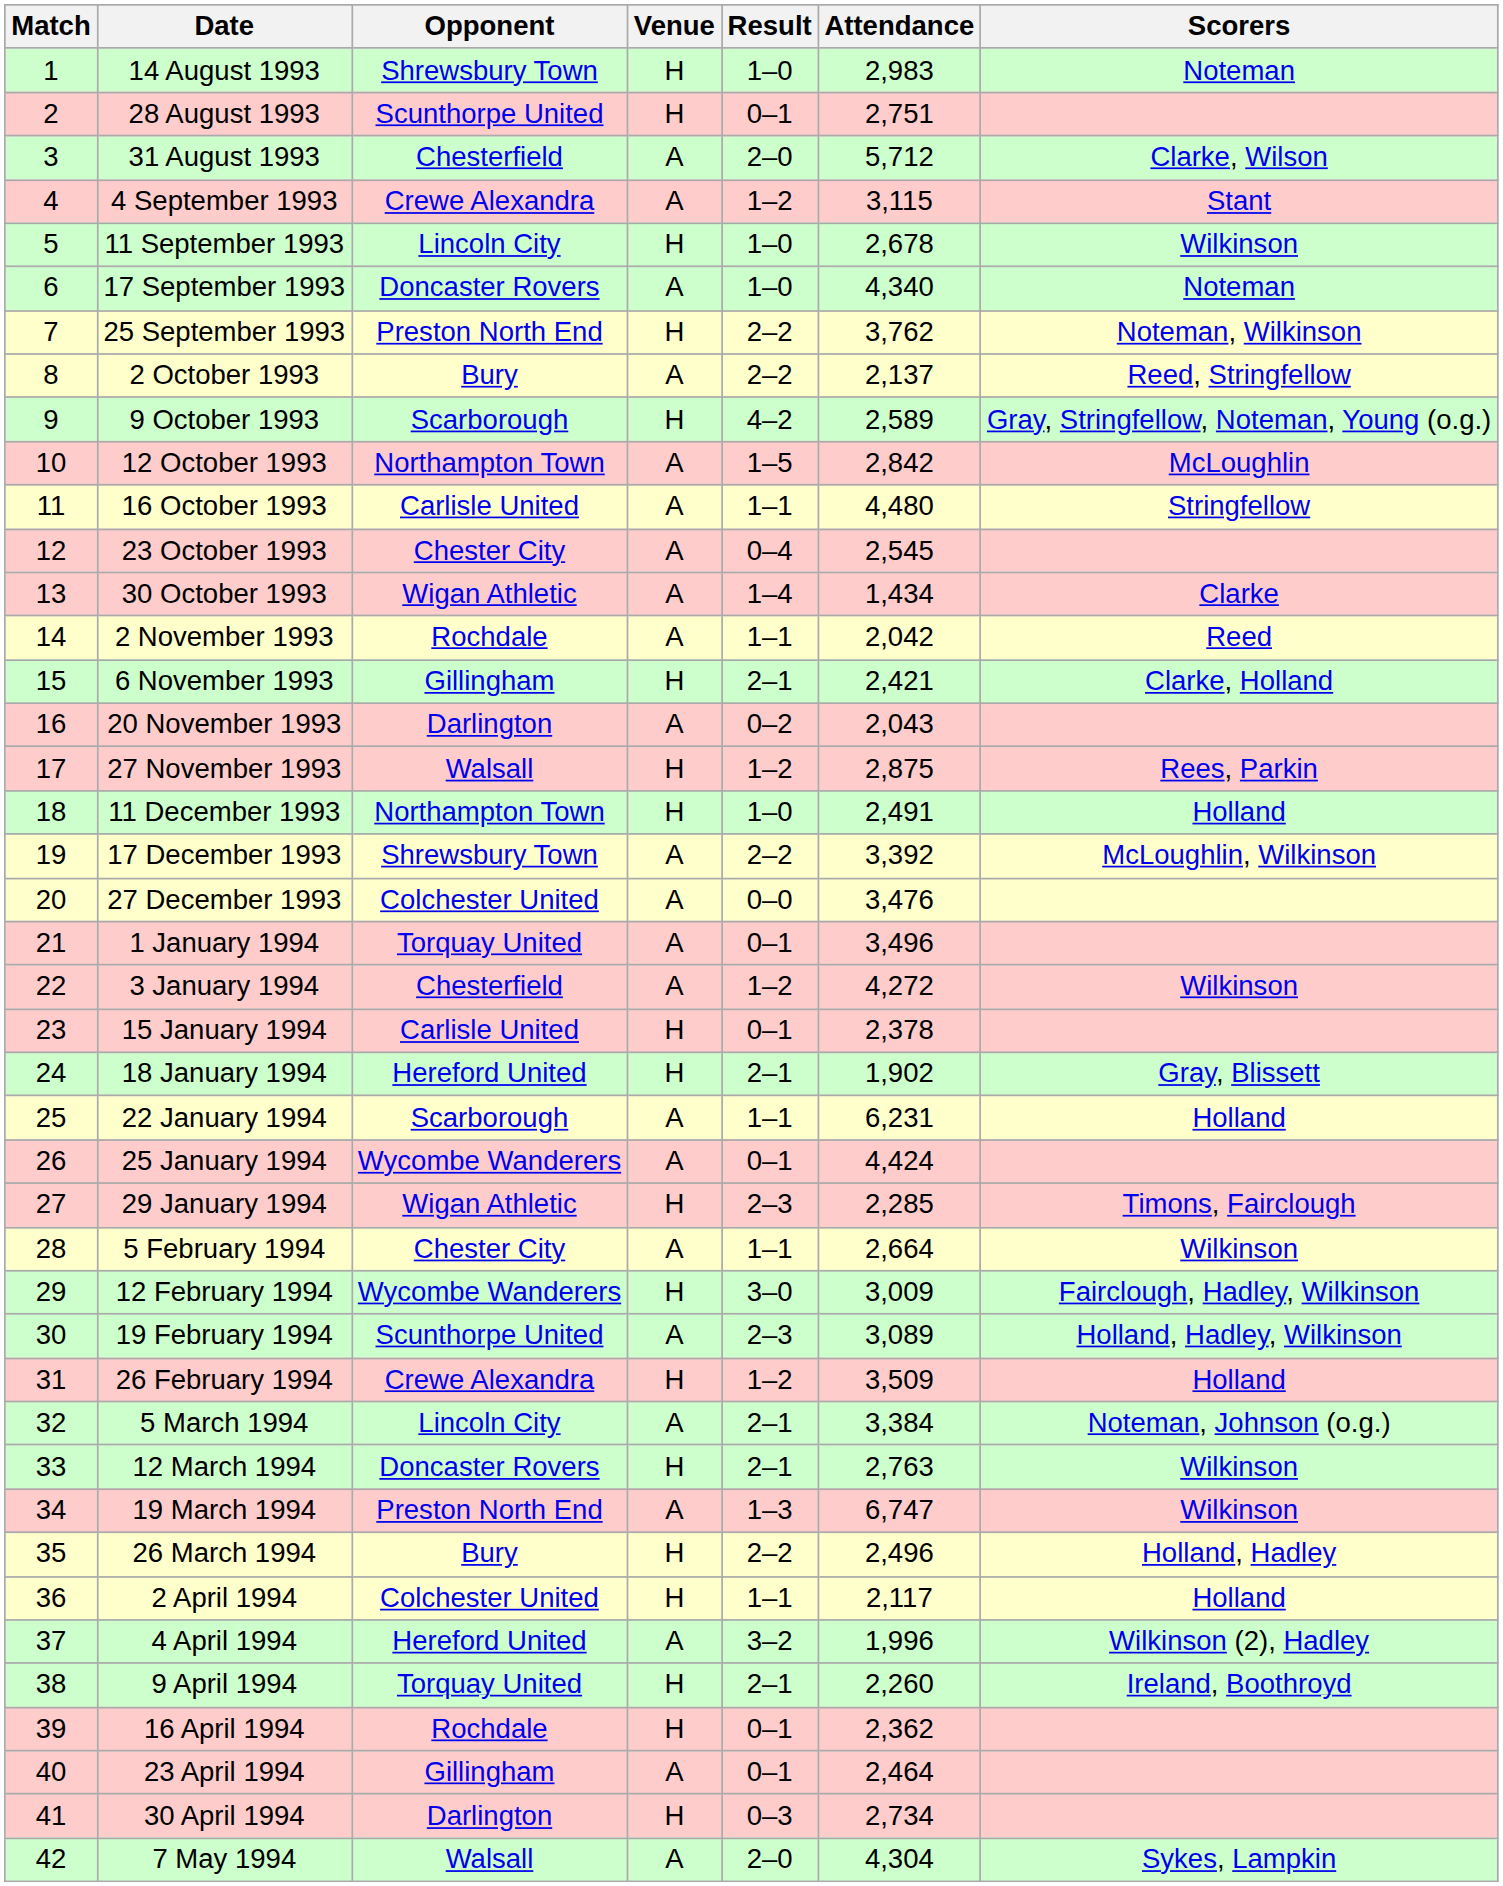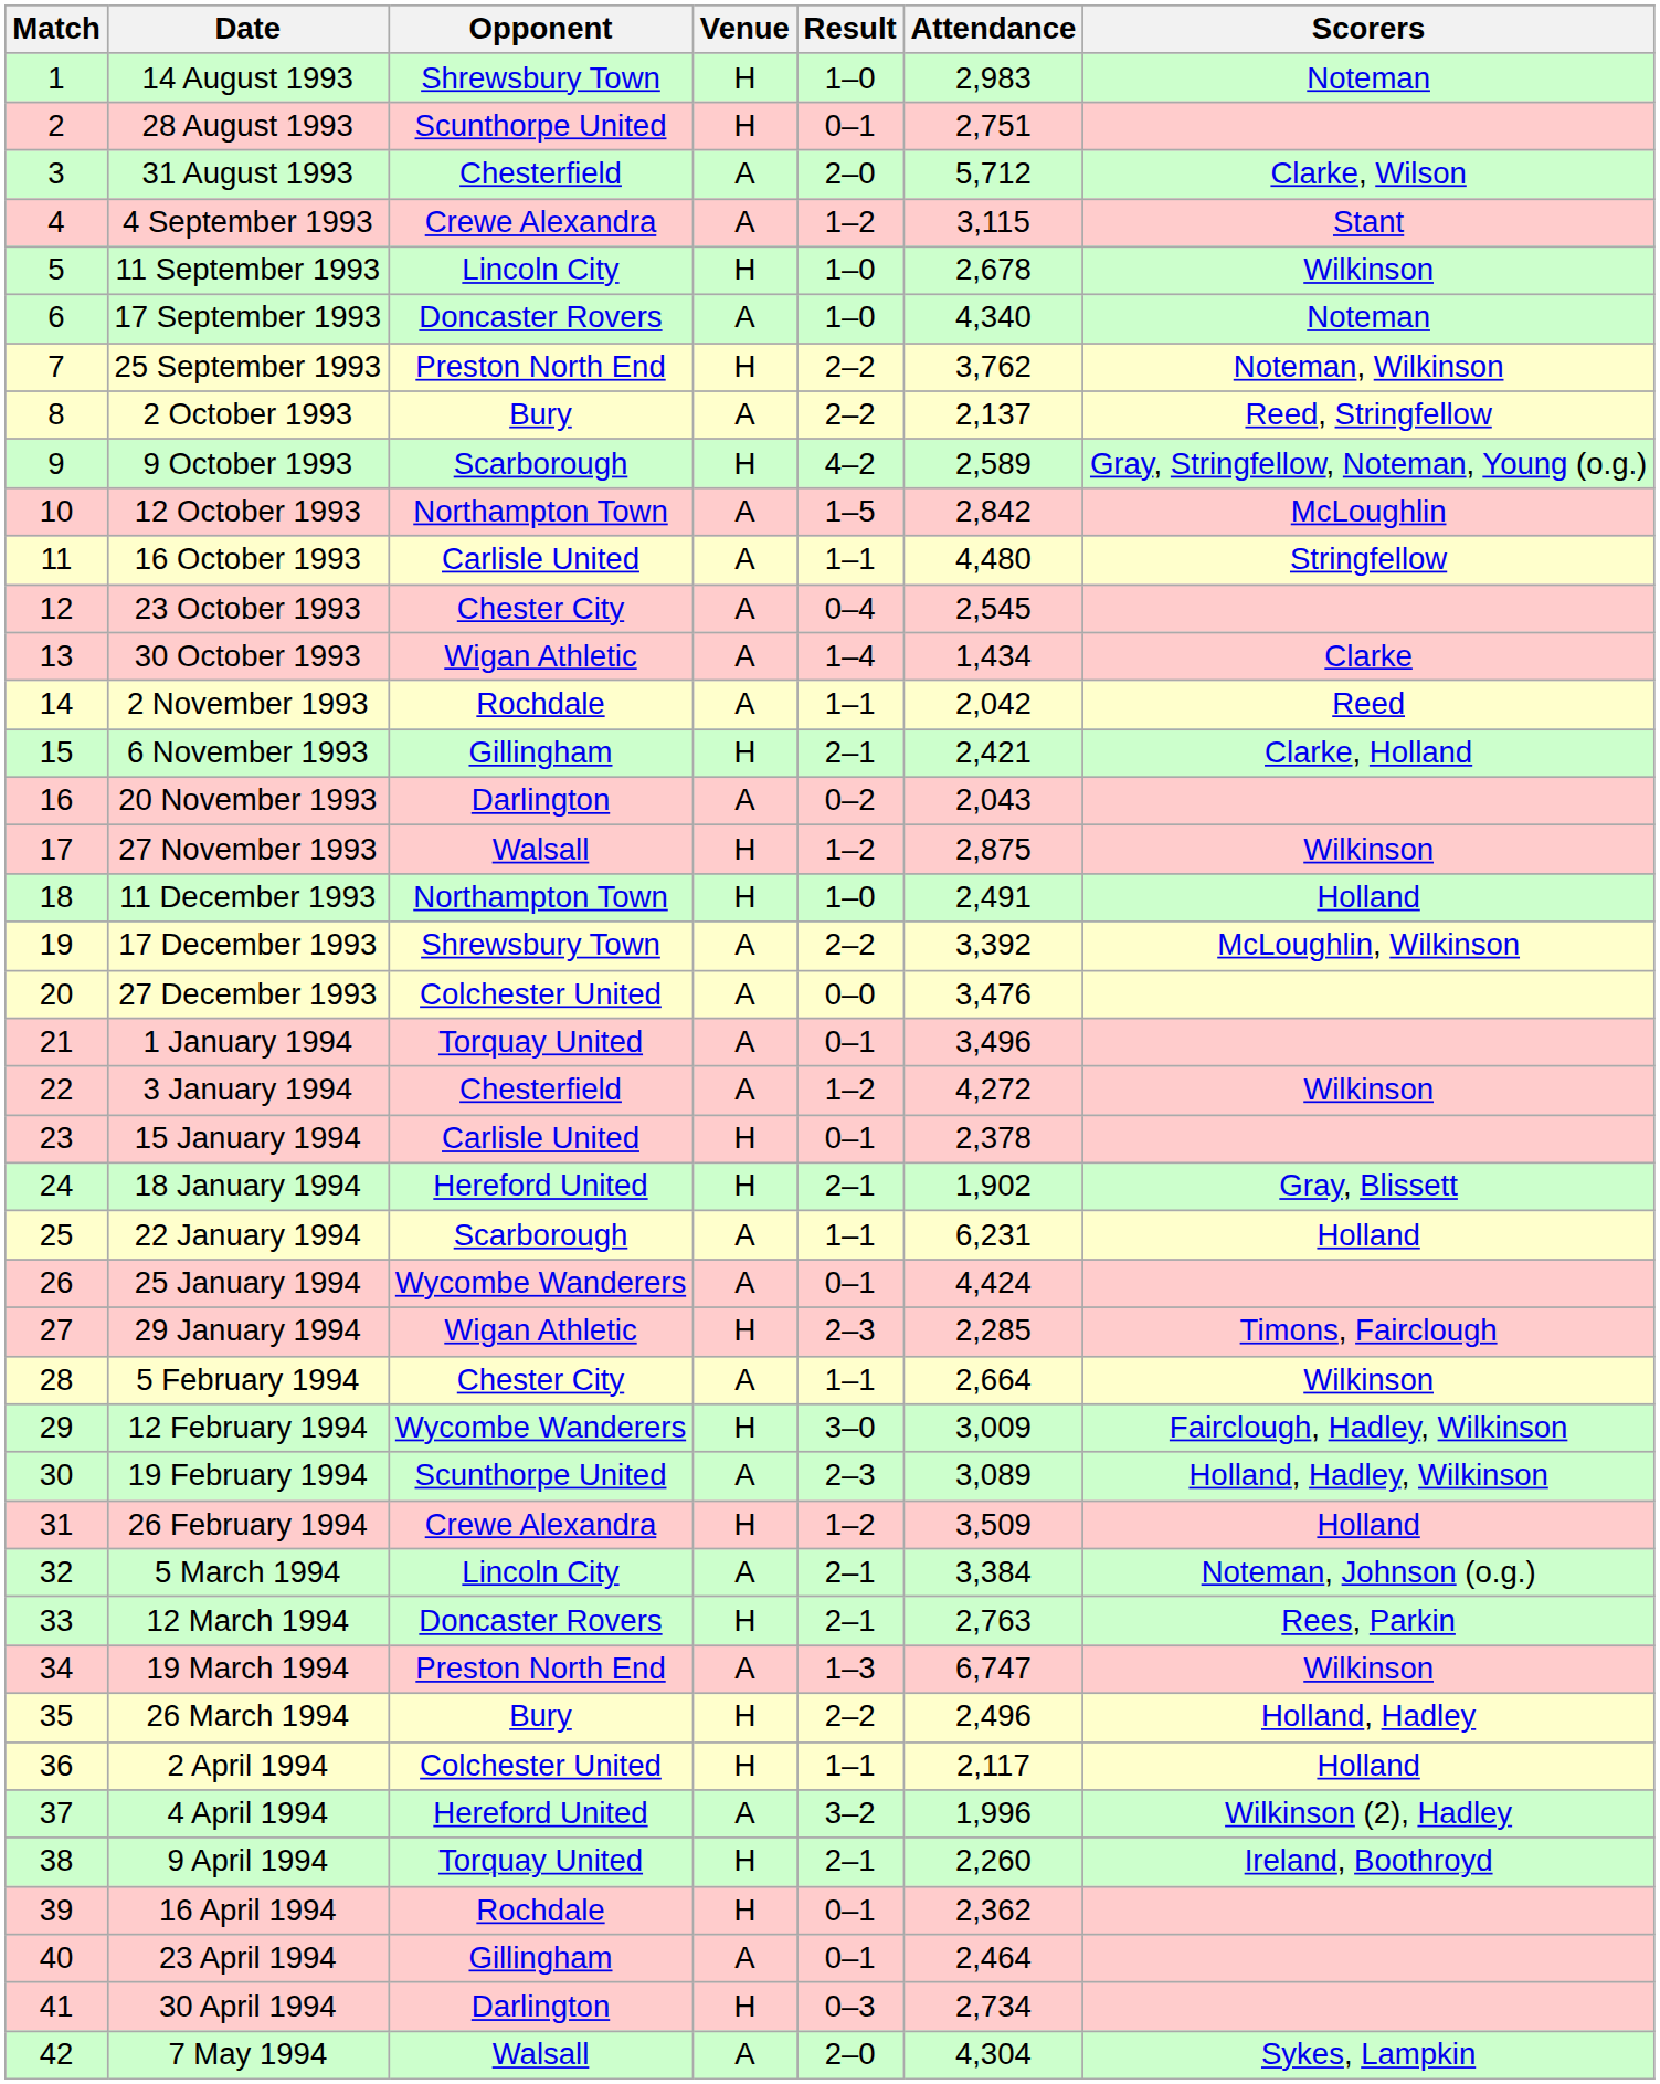27 November 1993 | Scorers: Rees, Parkin -> Wilkinson
12 March 1994 | Scorers: Wilkinson -> Rees, Parkin
